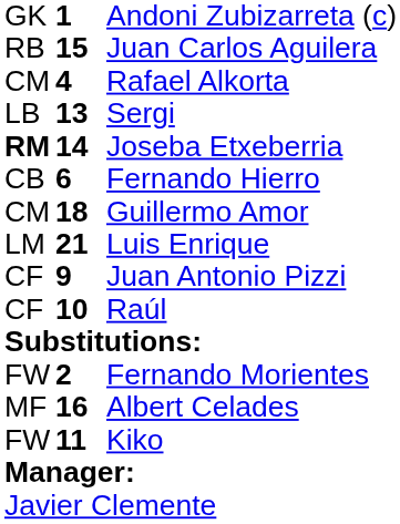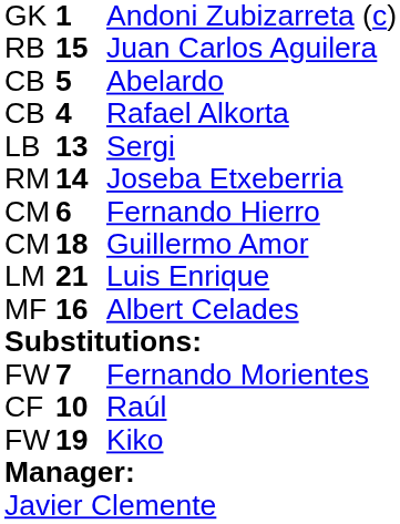+ row: CB | 5 | Abelardo
Rafael Alkorta | column 1: CM -> CB
Joseba Etxeberria | column 1: bold -> normal
Fernando Hierro | column 1: CB -> CM
- row: CF | 9 | Juan Antonio Pizzi
rows swapped: Raúl <-> Albert Celades
Fernando Morientes | column 2: 2 -> 7
Kiko | column 2: 11 -> 19
